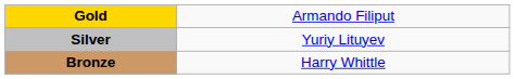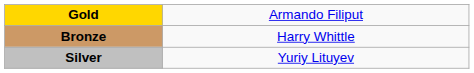rows swapped: Silver <-> Bronze
